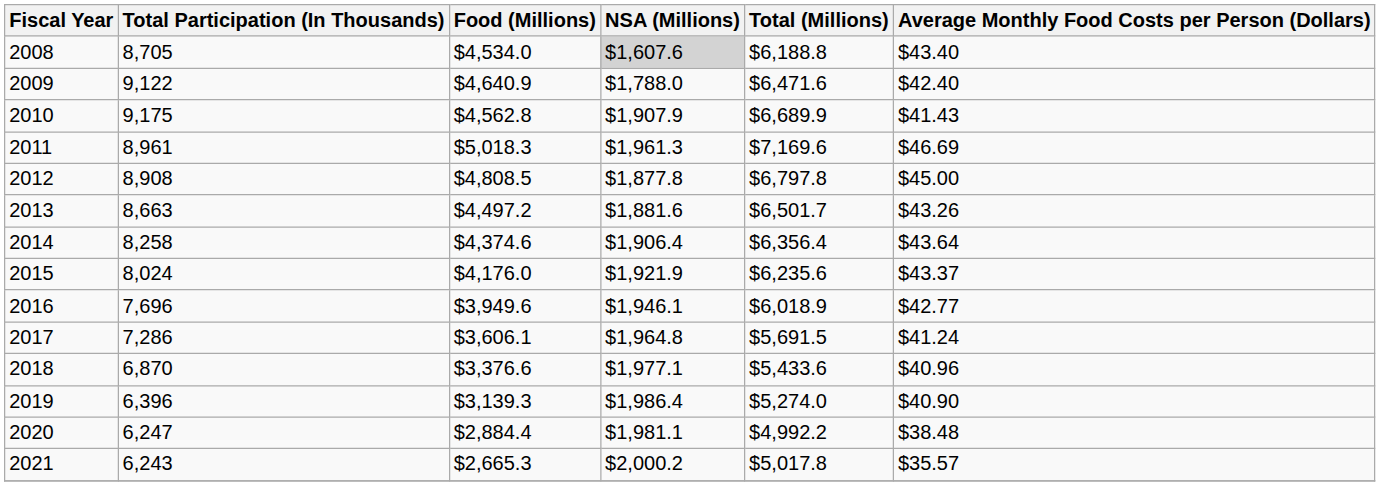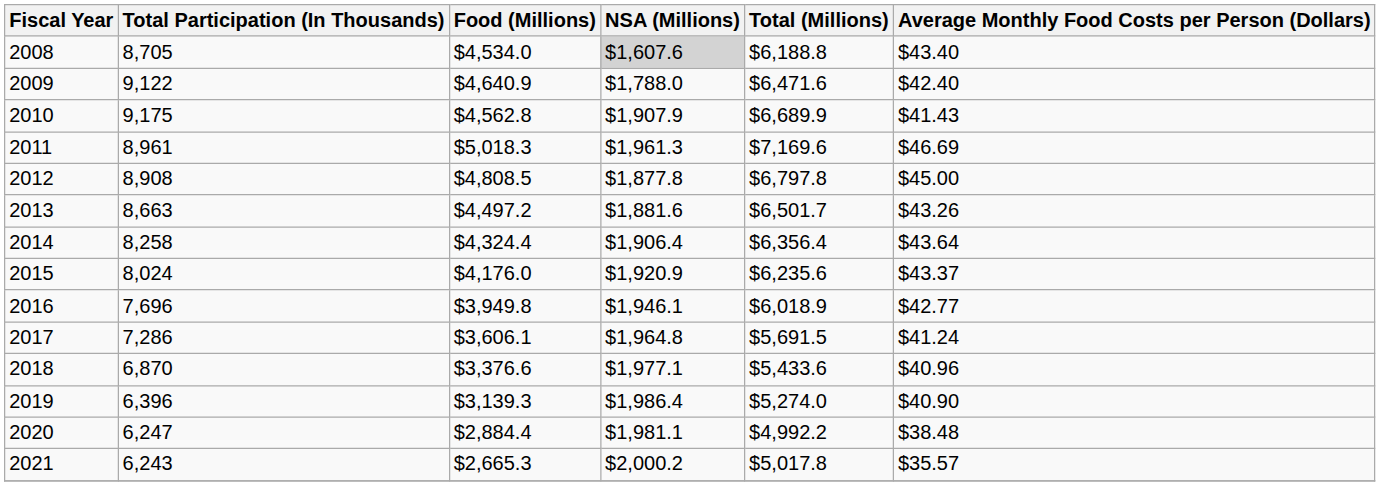2014 | Food (Millions): $4,374.6 -> $4,324.4
2015 | NSA (Millions): $1,921.9 -> $1,920.9
2016 | Food (Millions): $3,949.6 -> $3,949.8
